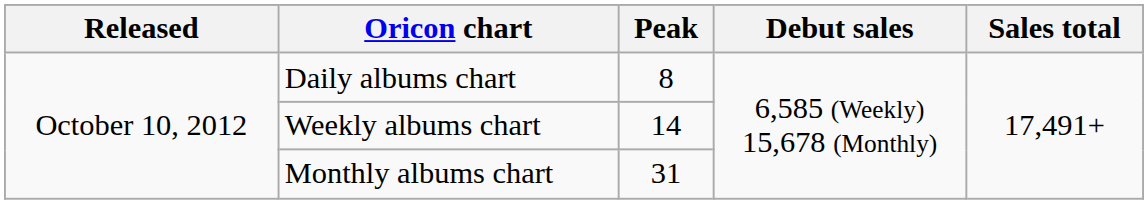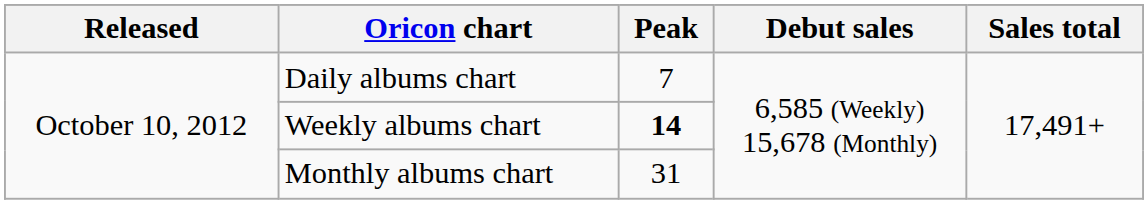Daily albums chart | Peak: 8 -> 7
Weekly albums chart | Peak: normal -> bold
